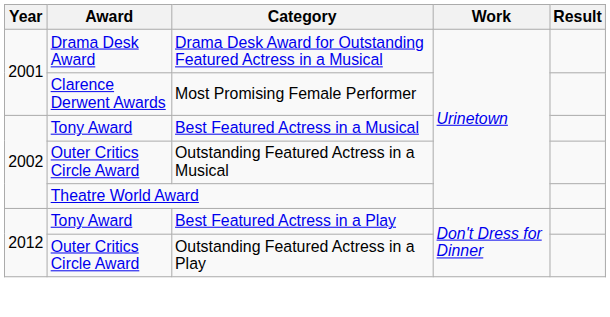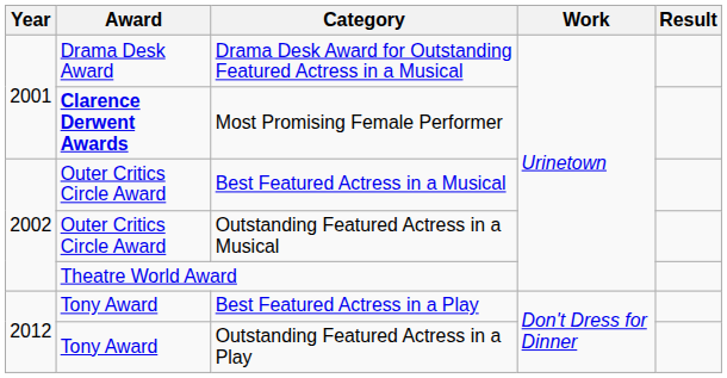Most Promising Female Performer | Award: normal -> bold
Best Featured Actress in a Musical | Award: Tony Award -> Outer Critics Circle Award
Outstanding Featured Actress in a Play | Award: Outer Critics Circle Award -> Tony Award
